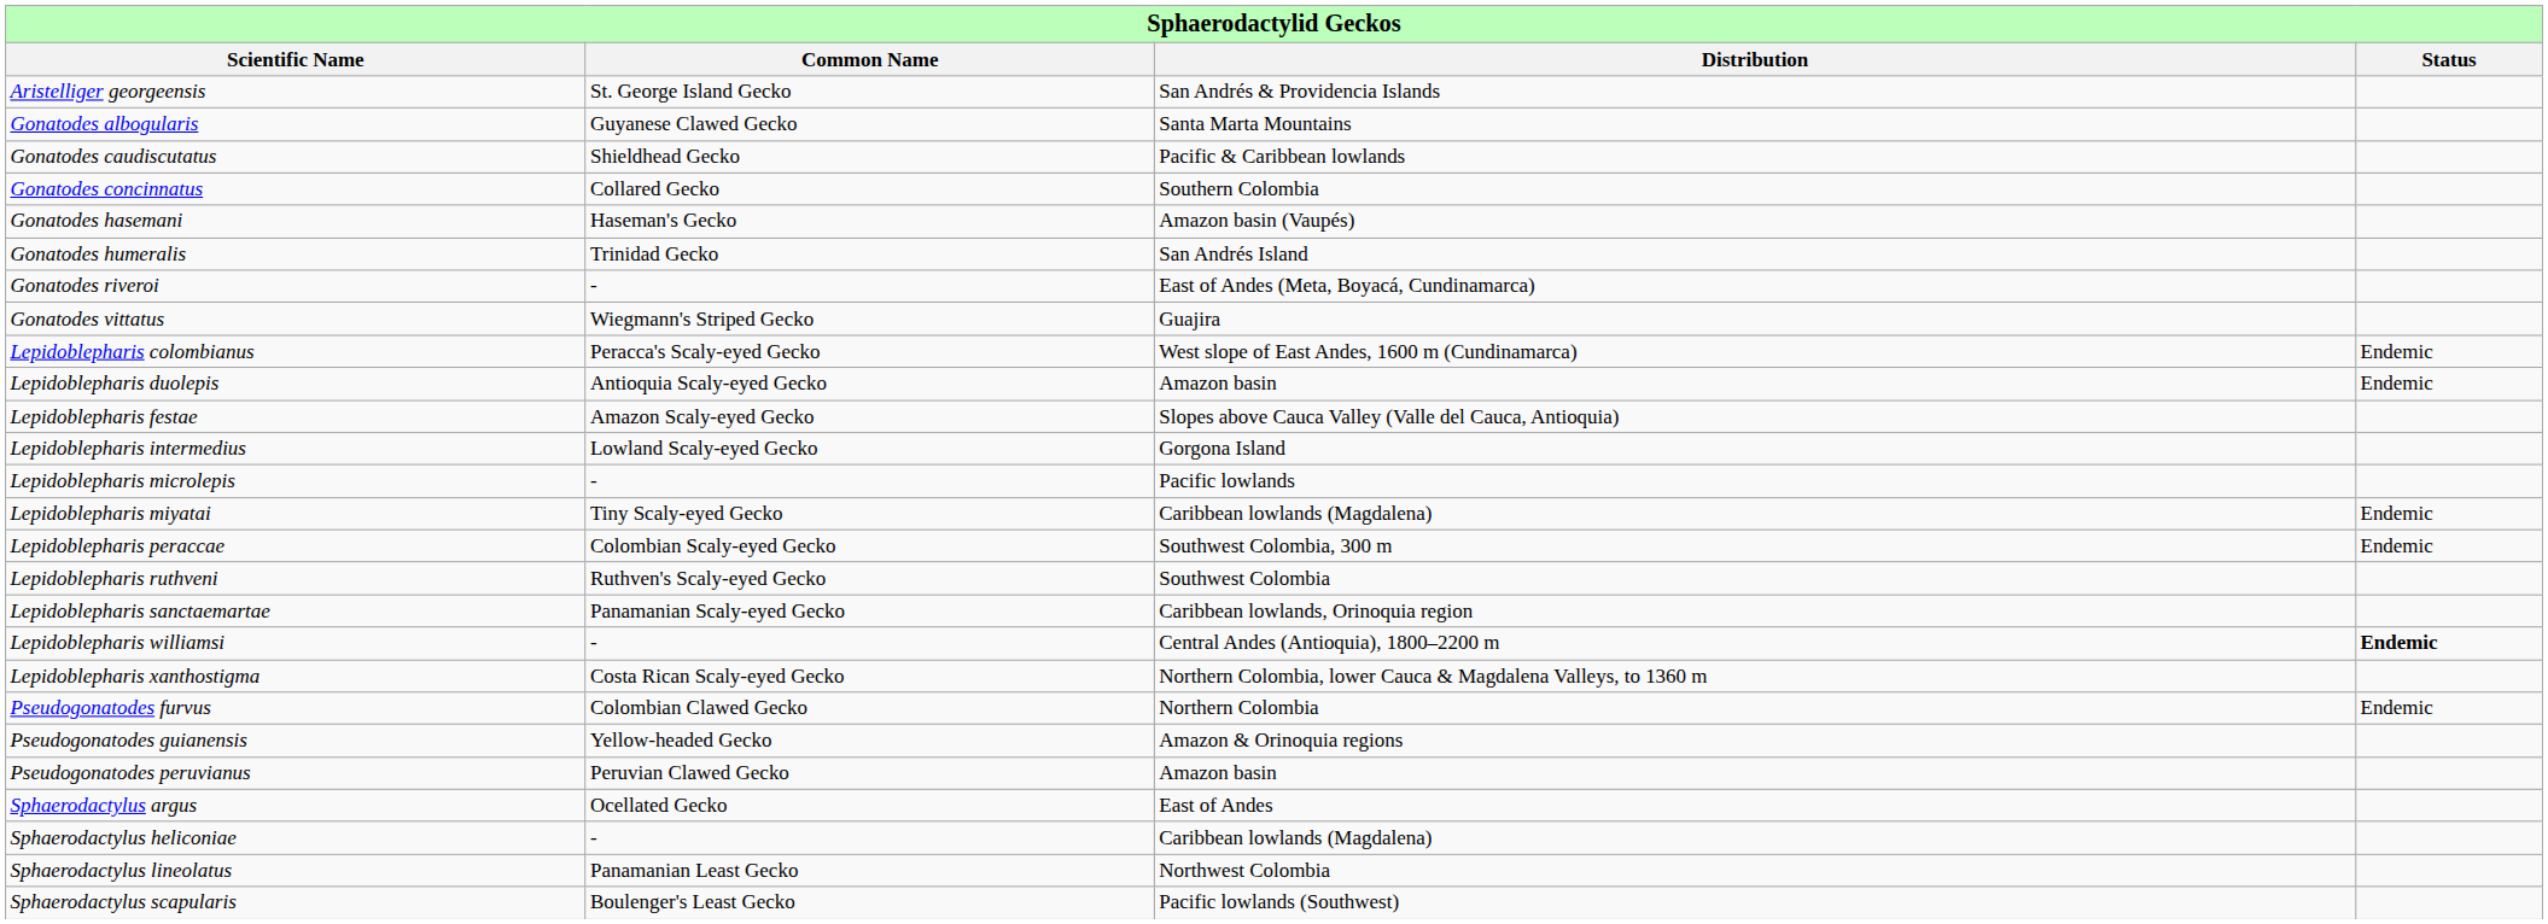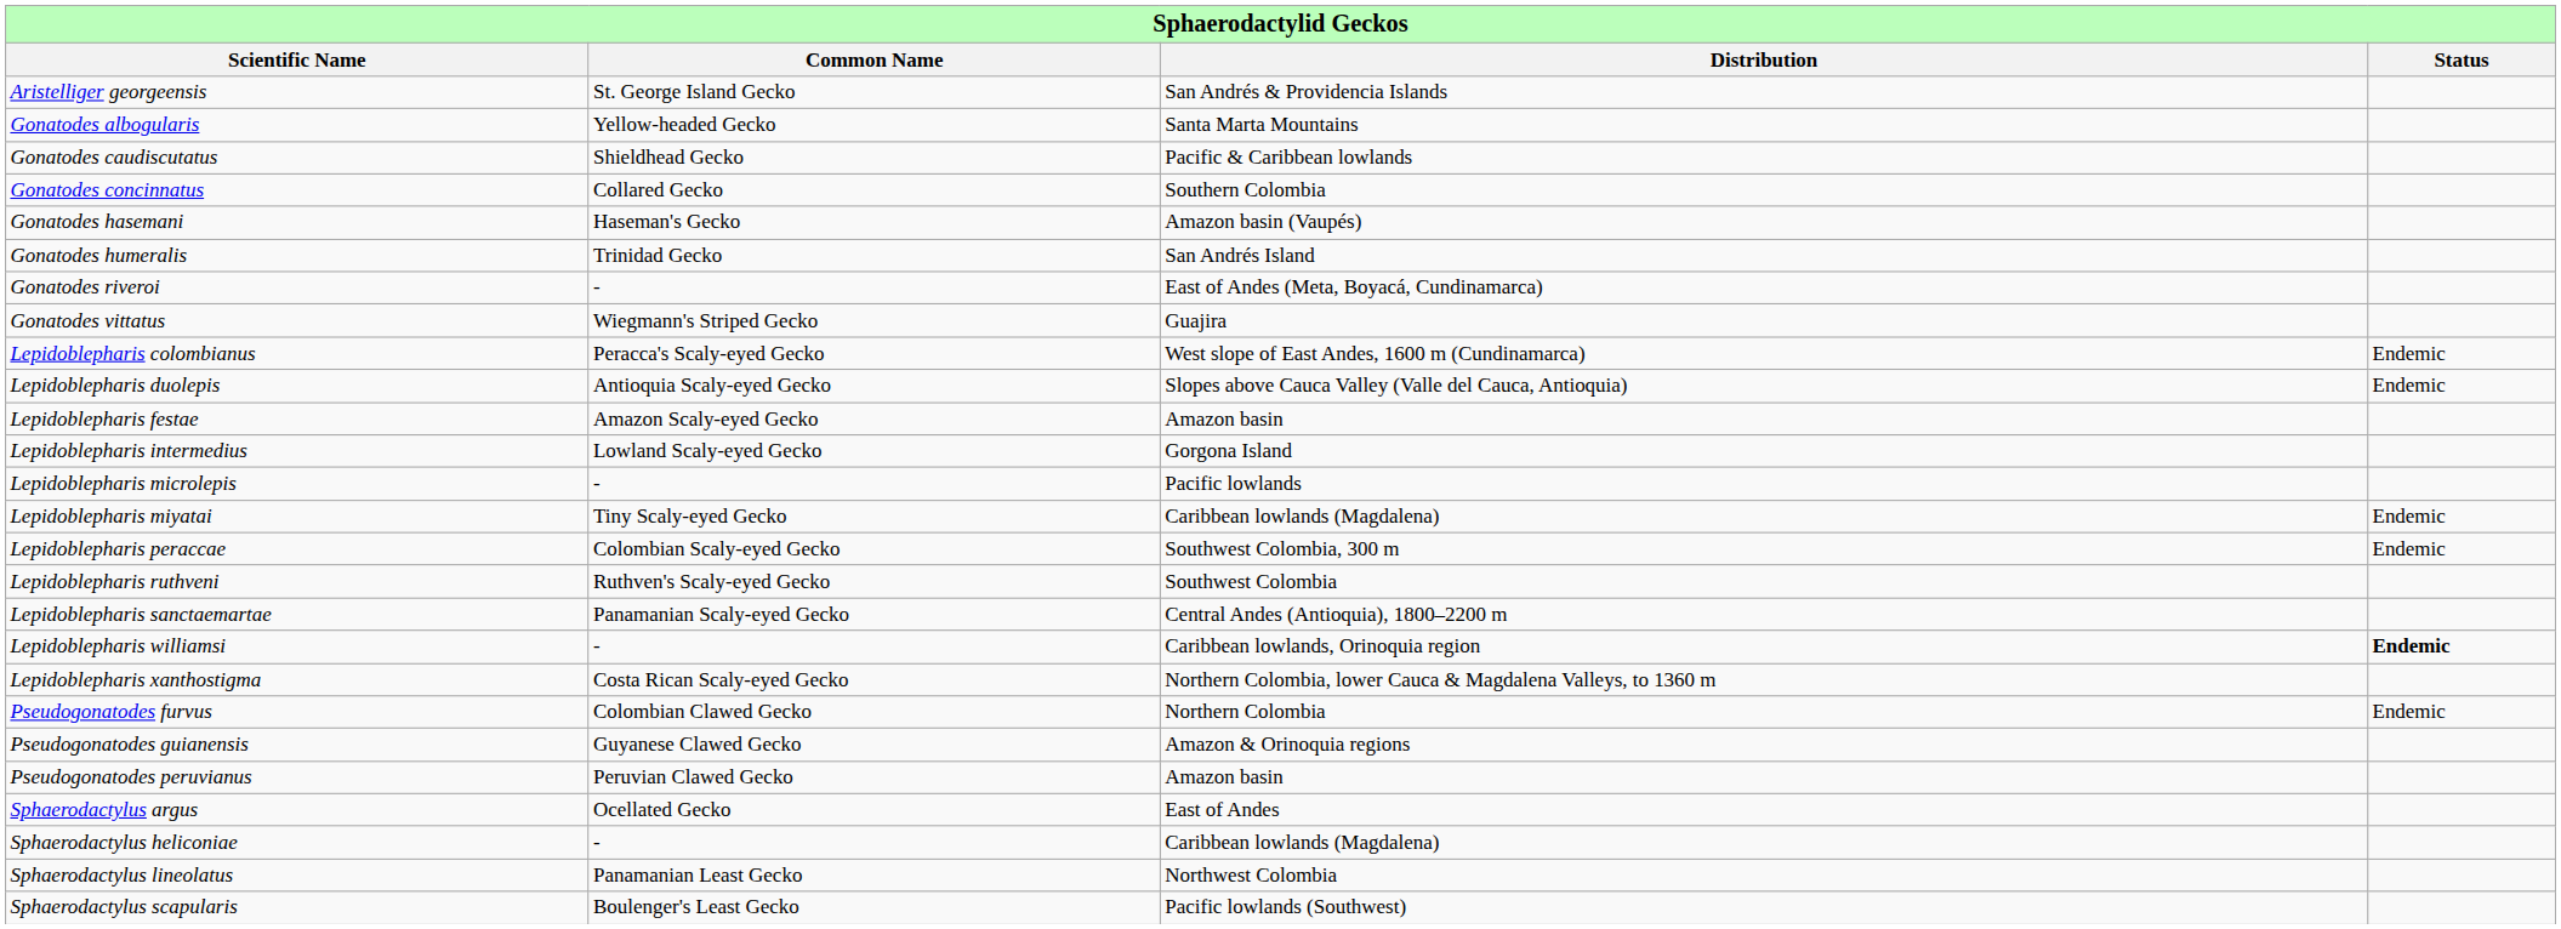Gonatodes albogularis | column 2: Guyanese Clawed Gecko -> Yellow-headed Gecko
Lepidoblepharis duolepis | column 3: Amazon basin -> Slopes above Cauca Valley (Valle del Cauca, Antioquia)
Lepidoblepharis festae | column 3: Slopes above Cauca Valley (Valle del Cauca, Antioquia) -> Amazon basin
Lepidoblepharis sanctaemartae | column 3: Caribbean lowlands, Orinoquia region -> Central Andes (Antioquia), 1800–2200 m
Lepidoblepharis williamsi | column 3: Central Andes (Antioquia), 1800–2200 m -> Caribbean lowlands, Orinoquia region
Pseudogonatodes guianensis | column 2: Yellow-headed Gecko -> Guyanese Clawed Gecko
